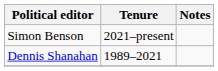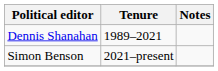rows swapped: Dennis Shanahan <-> Simon Benson
